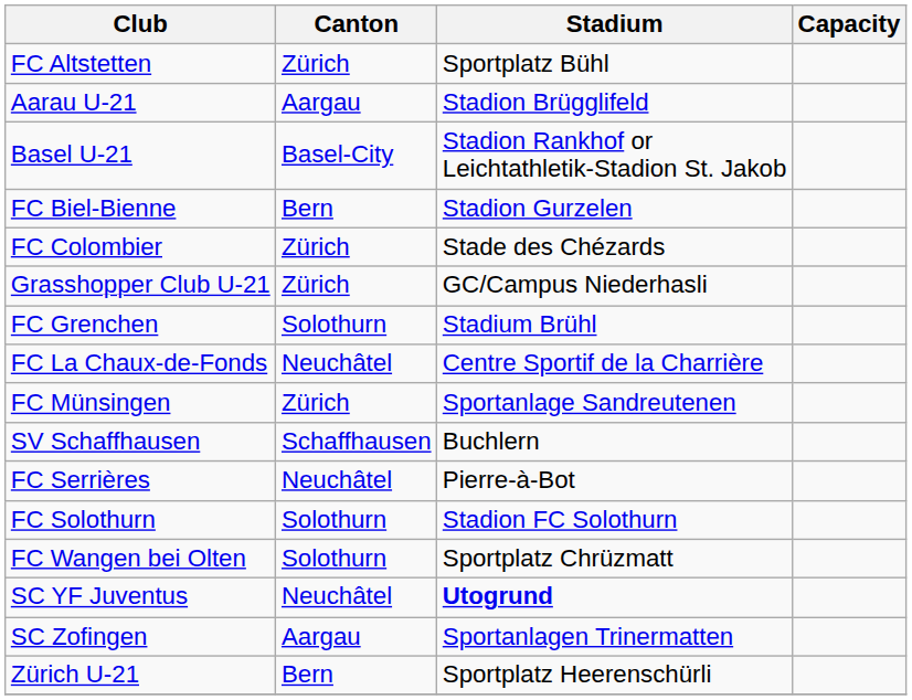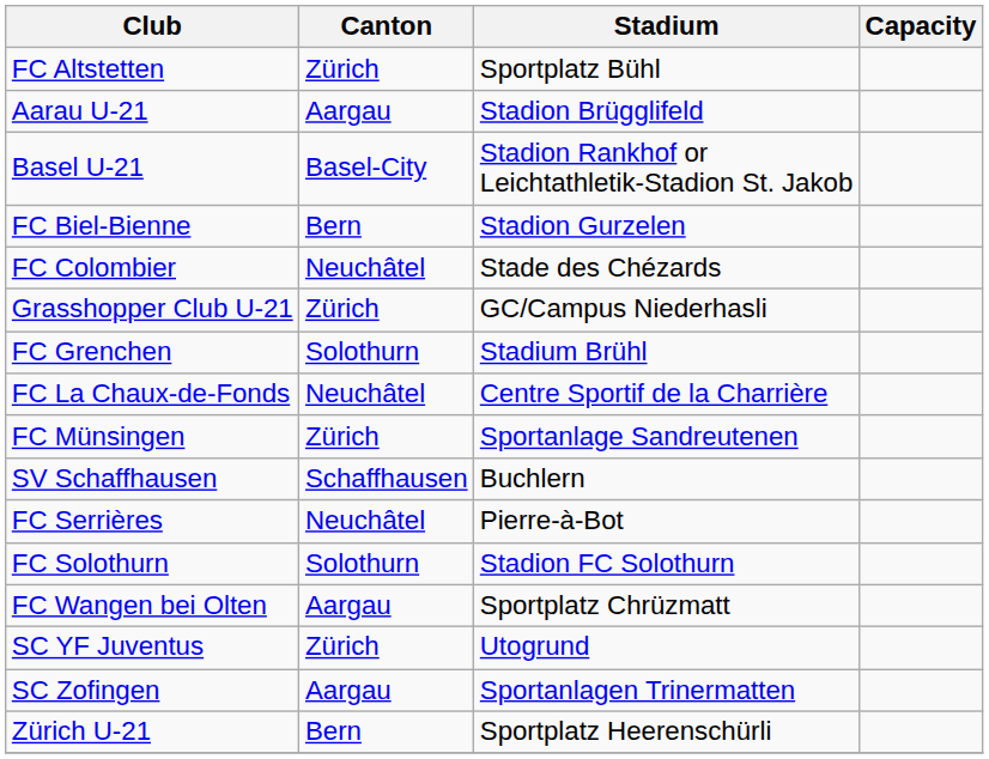FC Colombier | Canton: Zürich -> Neuchâtel
FC Wangen bei Olten | Canton: Solothurn -> Aargau
SC YF Juventus | Canton: Neuchâtel -> Zürich
SC YF Juventus | Stadium: bold -> normal
